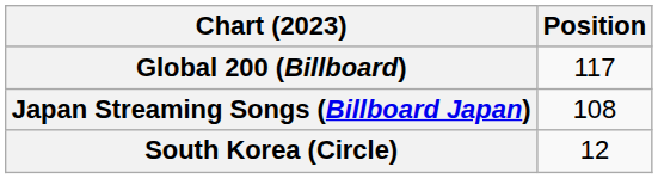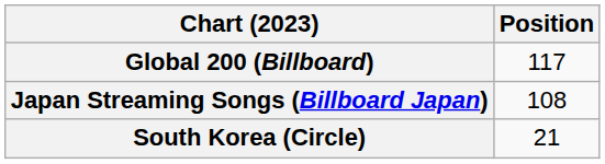South Korea (Circle) | Position: 12 -> 21
